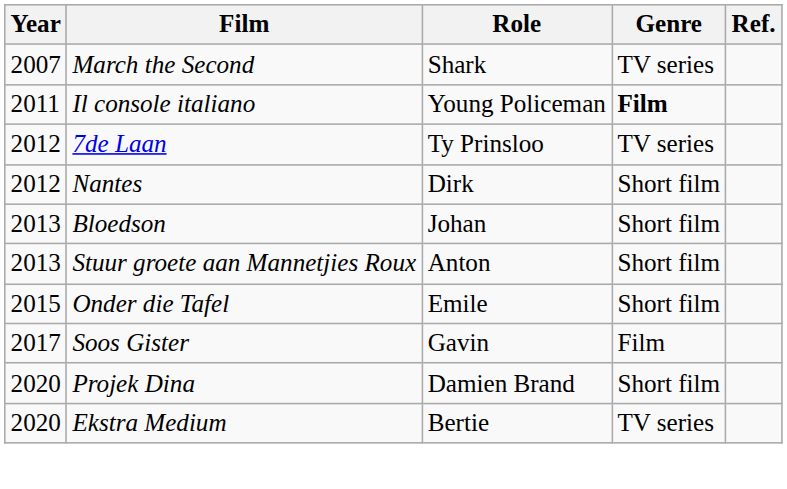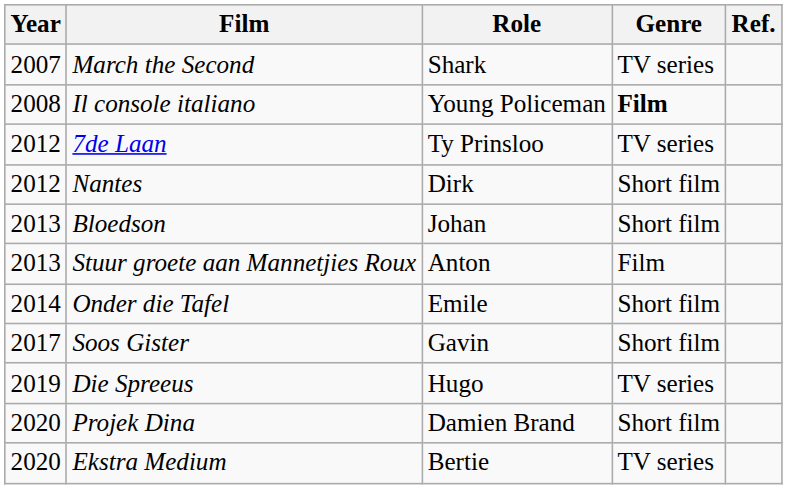Il console italiano | Year: 2011 -> 2008
Stuur groete aan Mannetjies Roux | Genre: Short film -> Film
Onder die Tafel | Year: 2015 -> 2014
Soos Gister | Genre: Film -> Short film
+ row: 2019 | Die Spreeus | Hugo | TV series
